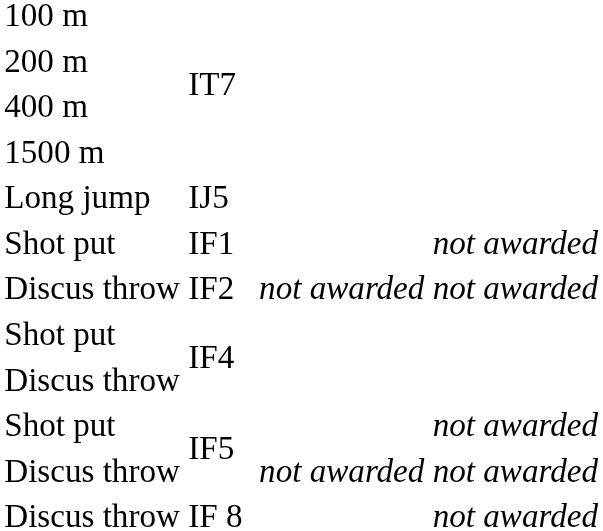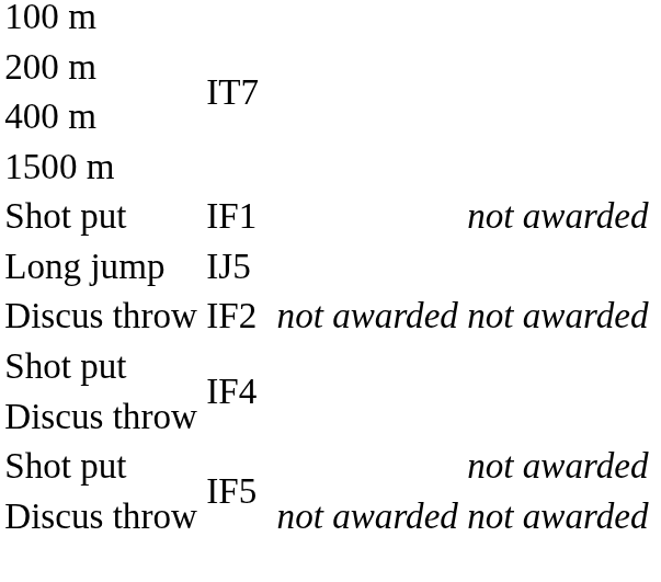rows swapped: IJ5 <-> IF1
- row: Discus throw | IF 8 | not awarded
